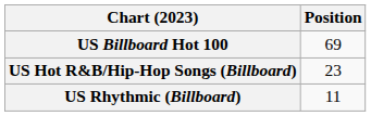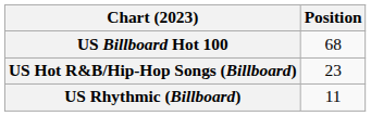US Billboard Hot 100 | Position: 69 -> 68
